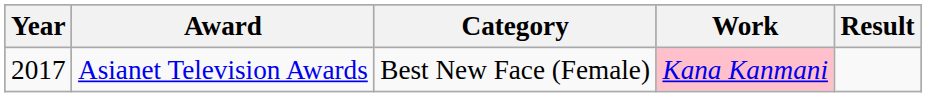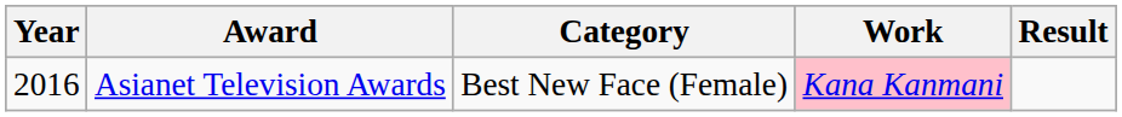Asianet Television Awards | Year: 2017 -> 2016
